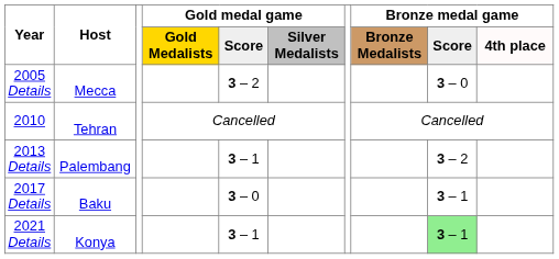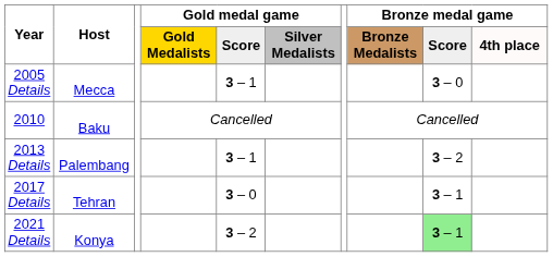2005 Details | Gold medal game / Score: 3 – 2 -> 3 – 1
2010 | Host: Tehran -> Baku
2017 Details | Host: Baku -> Tehran
2021 Details | Gold medal game / Score: 3 – 1 -> 3 – 2
